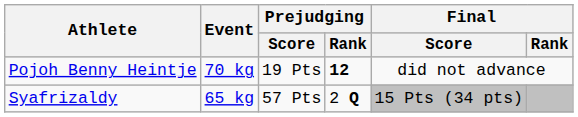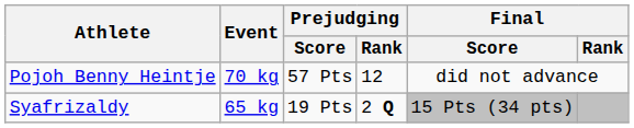Pojoh Benny Heintje | Prejudging / Score: 19 Pts -> 57 Pts
Pojoh Benny Heintje | Prejudging / Rank: bold -> normal
Syafrizaldy | Prejudging / Score: 57 Pts -> 19 Pts
